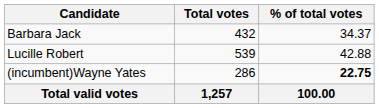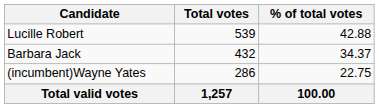rows swapped: Lucille Robert <-> Barbara Jack
(incumbent)Wayne Yates | % of total votes: bold -> normal
